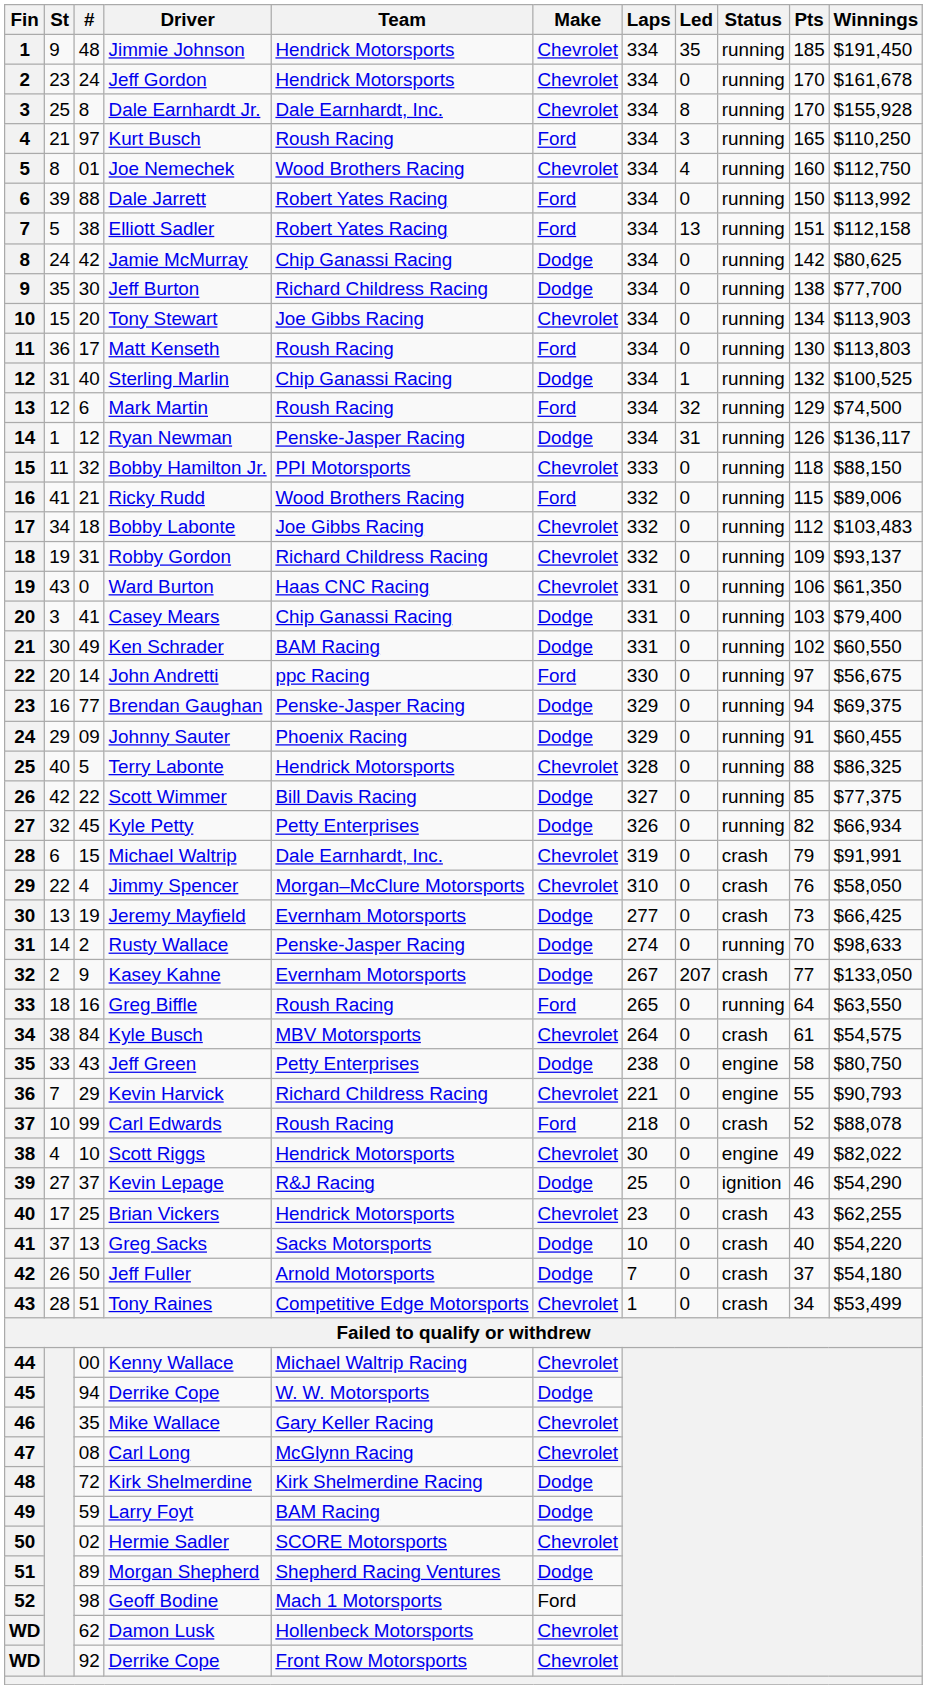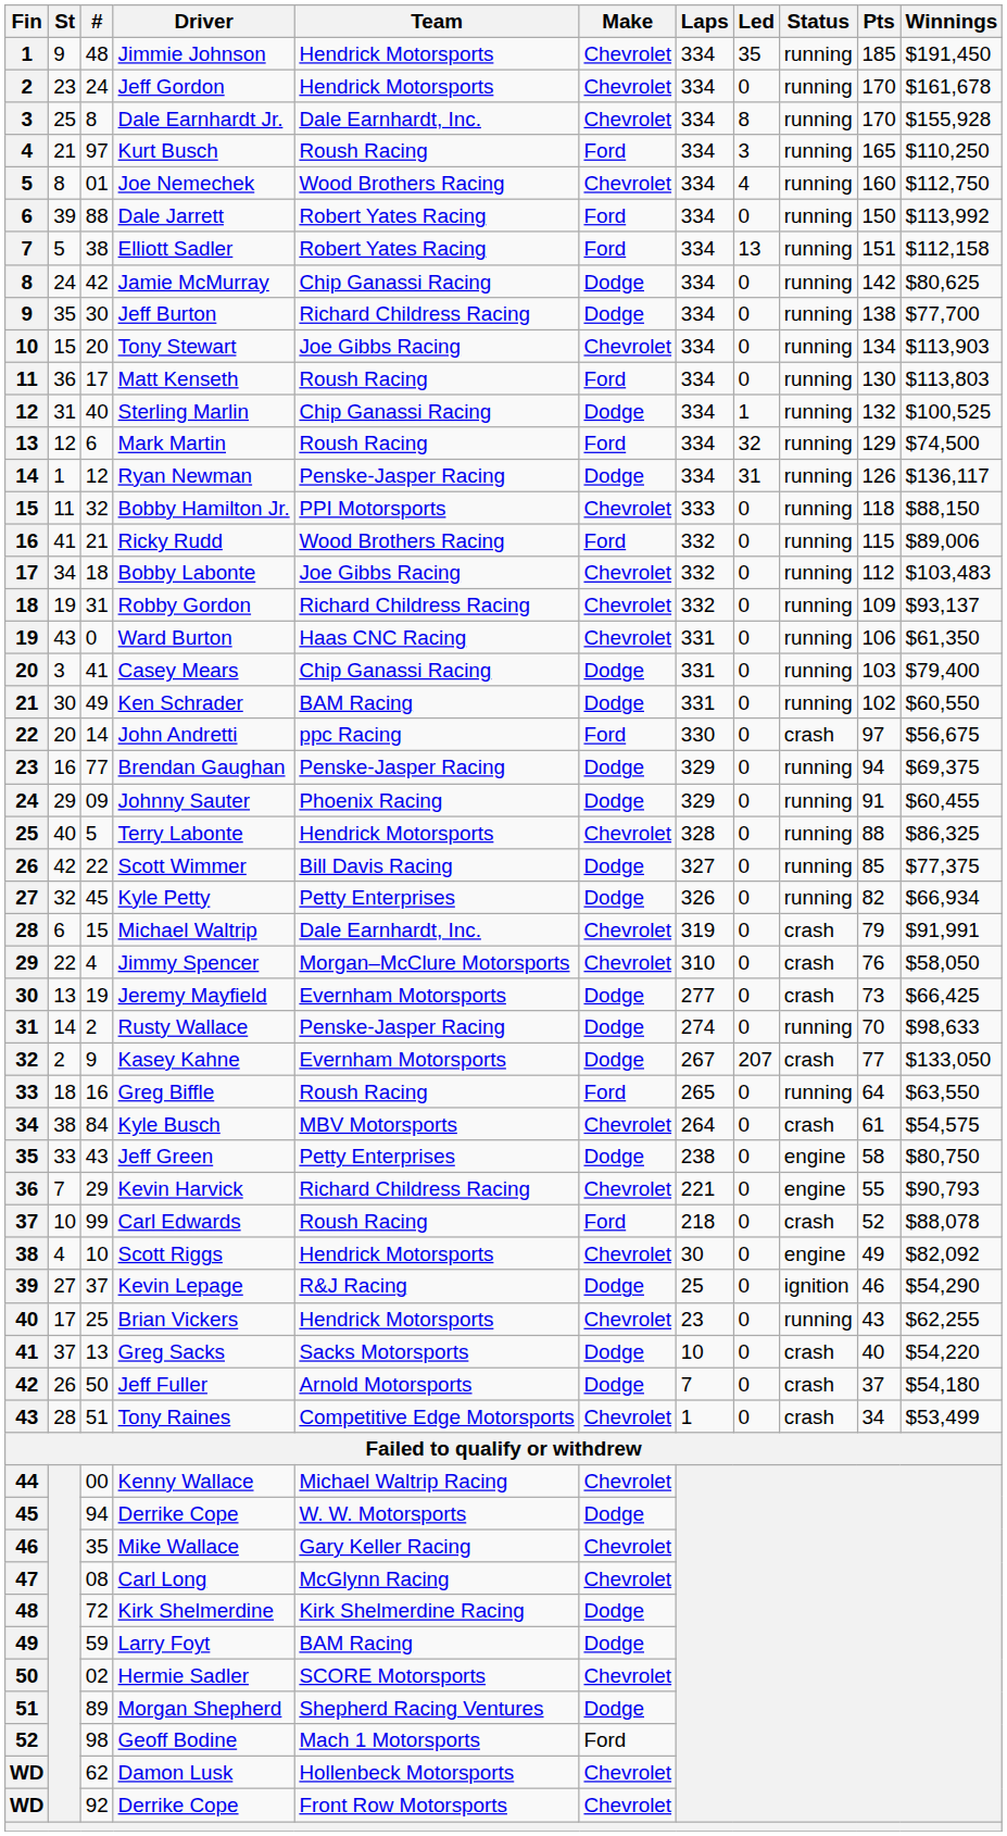John Andretti | Status: running -> crash
Scott Riggs | Winnings: $82,022 -> $82,092
Brian Vickers | Status: crash -> running
